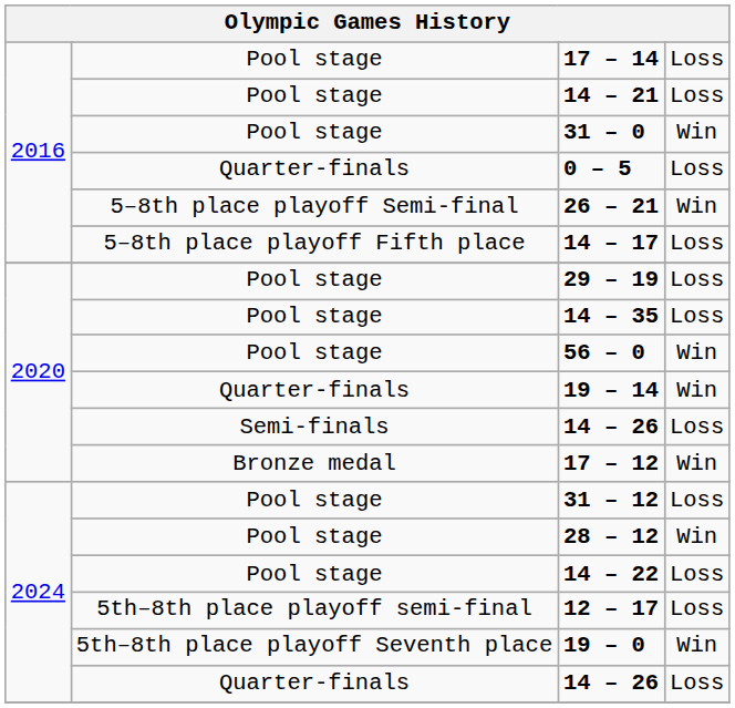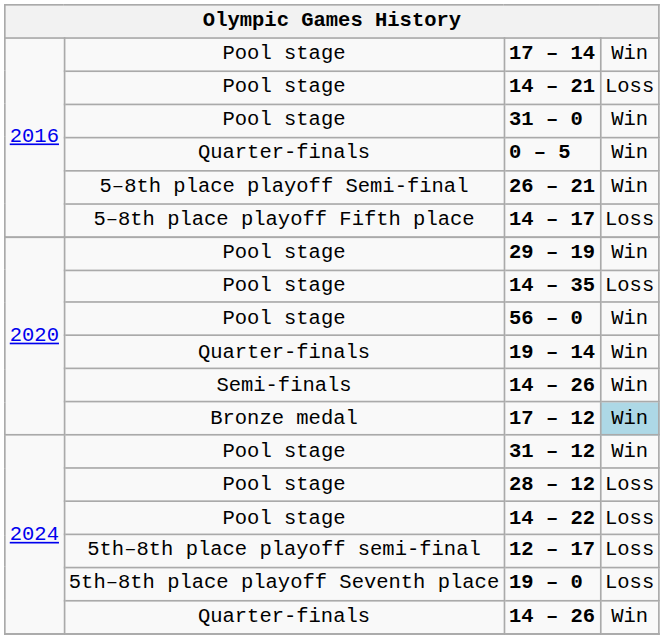17 – 14 | column 4: Loss -> Win
0 – 5 | column 4: Loss -> Win
29 – 19 | column 4: Loss -> Win
Semi-finals / 14 – 26 | column 4: Loss -> Win
17 – 12 | column 4: no background -> lightblue background
31 – 12 | column 4: Loss -> Win
28 – 12 | column 4: Win -> Loss
19 – 0 | column 4: Win -> Loss
Quarter-finals / 14 – 26 | column 4: Loss -> Win
